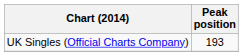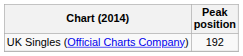UK Singles (Official Charts Company) | Peak position: 193 -> 192
